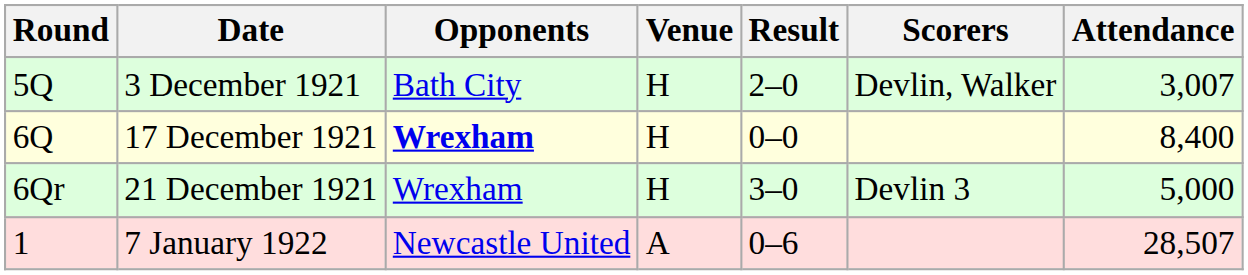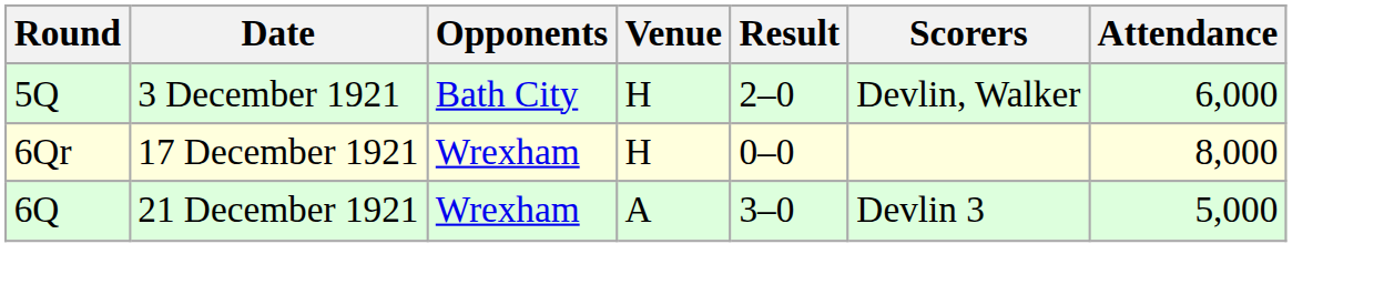3 December 1921 | Attendance: 3,007 -> 6,000
17 December 1921 | Round: 6Q -> 6Qr
17 December 1921 | Opponents: bold -> normal
17 December 1921 | Attendance: 8,400 -> 8,000
21 December 1921 | Round: 6Qr -> 6Q
21 December 1921 | Venue: H -> A
- row: 1 | 7 January 1922 | Newcastle United | A | 0–6 | 28,507
